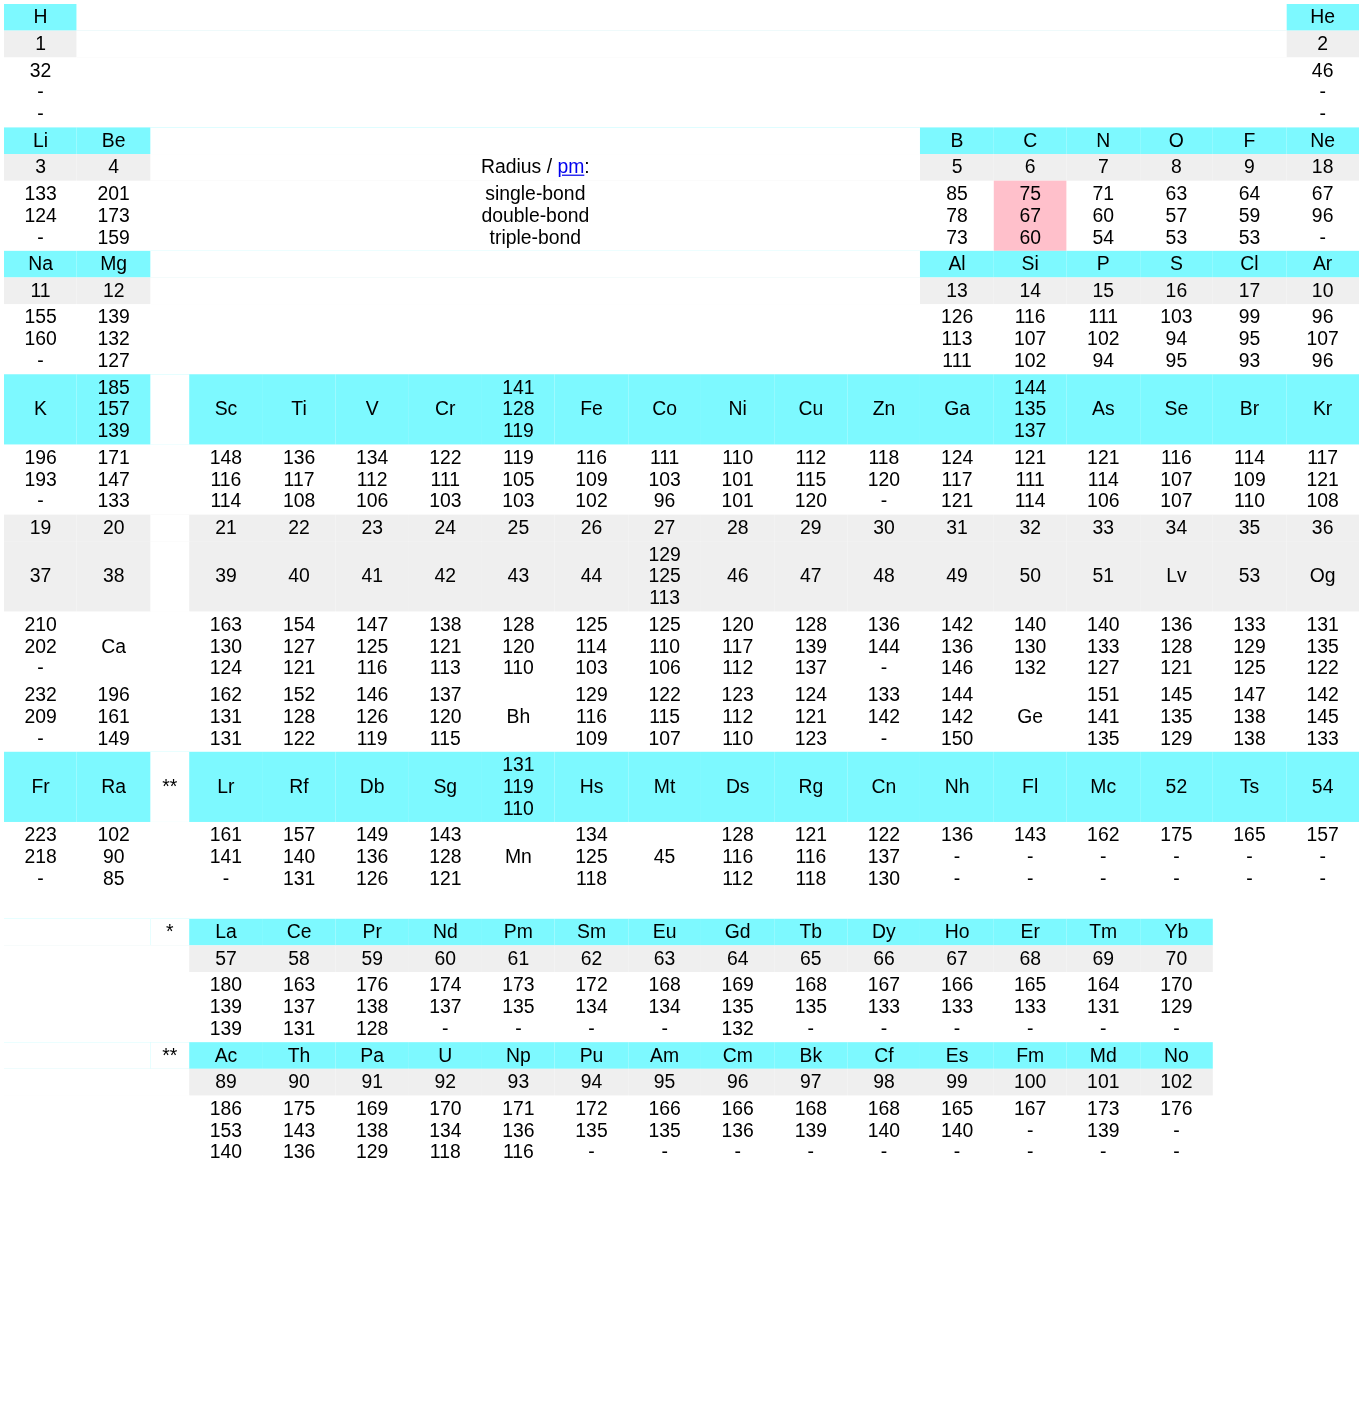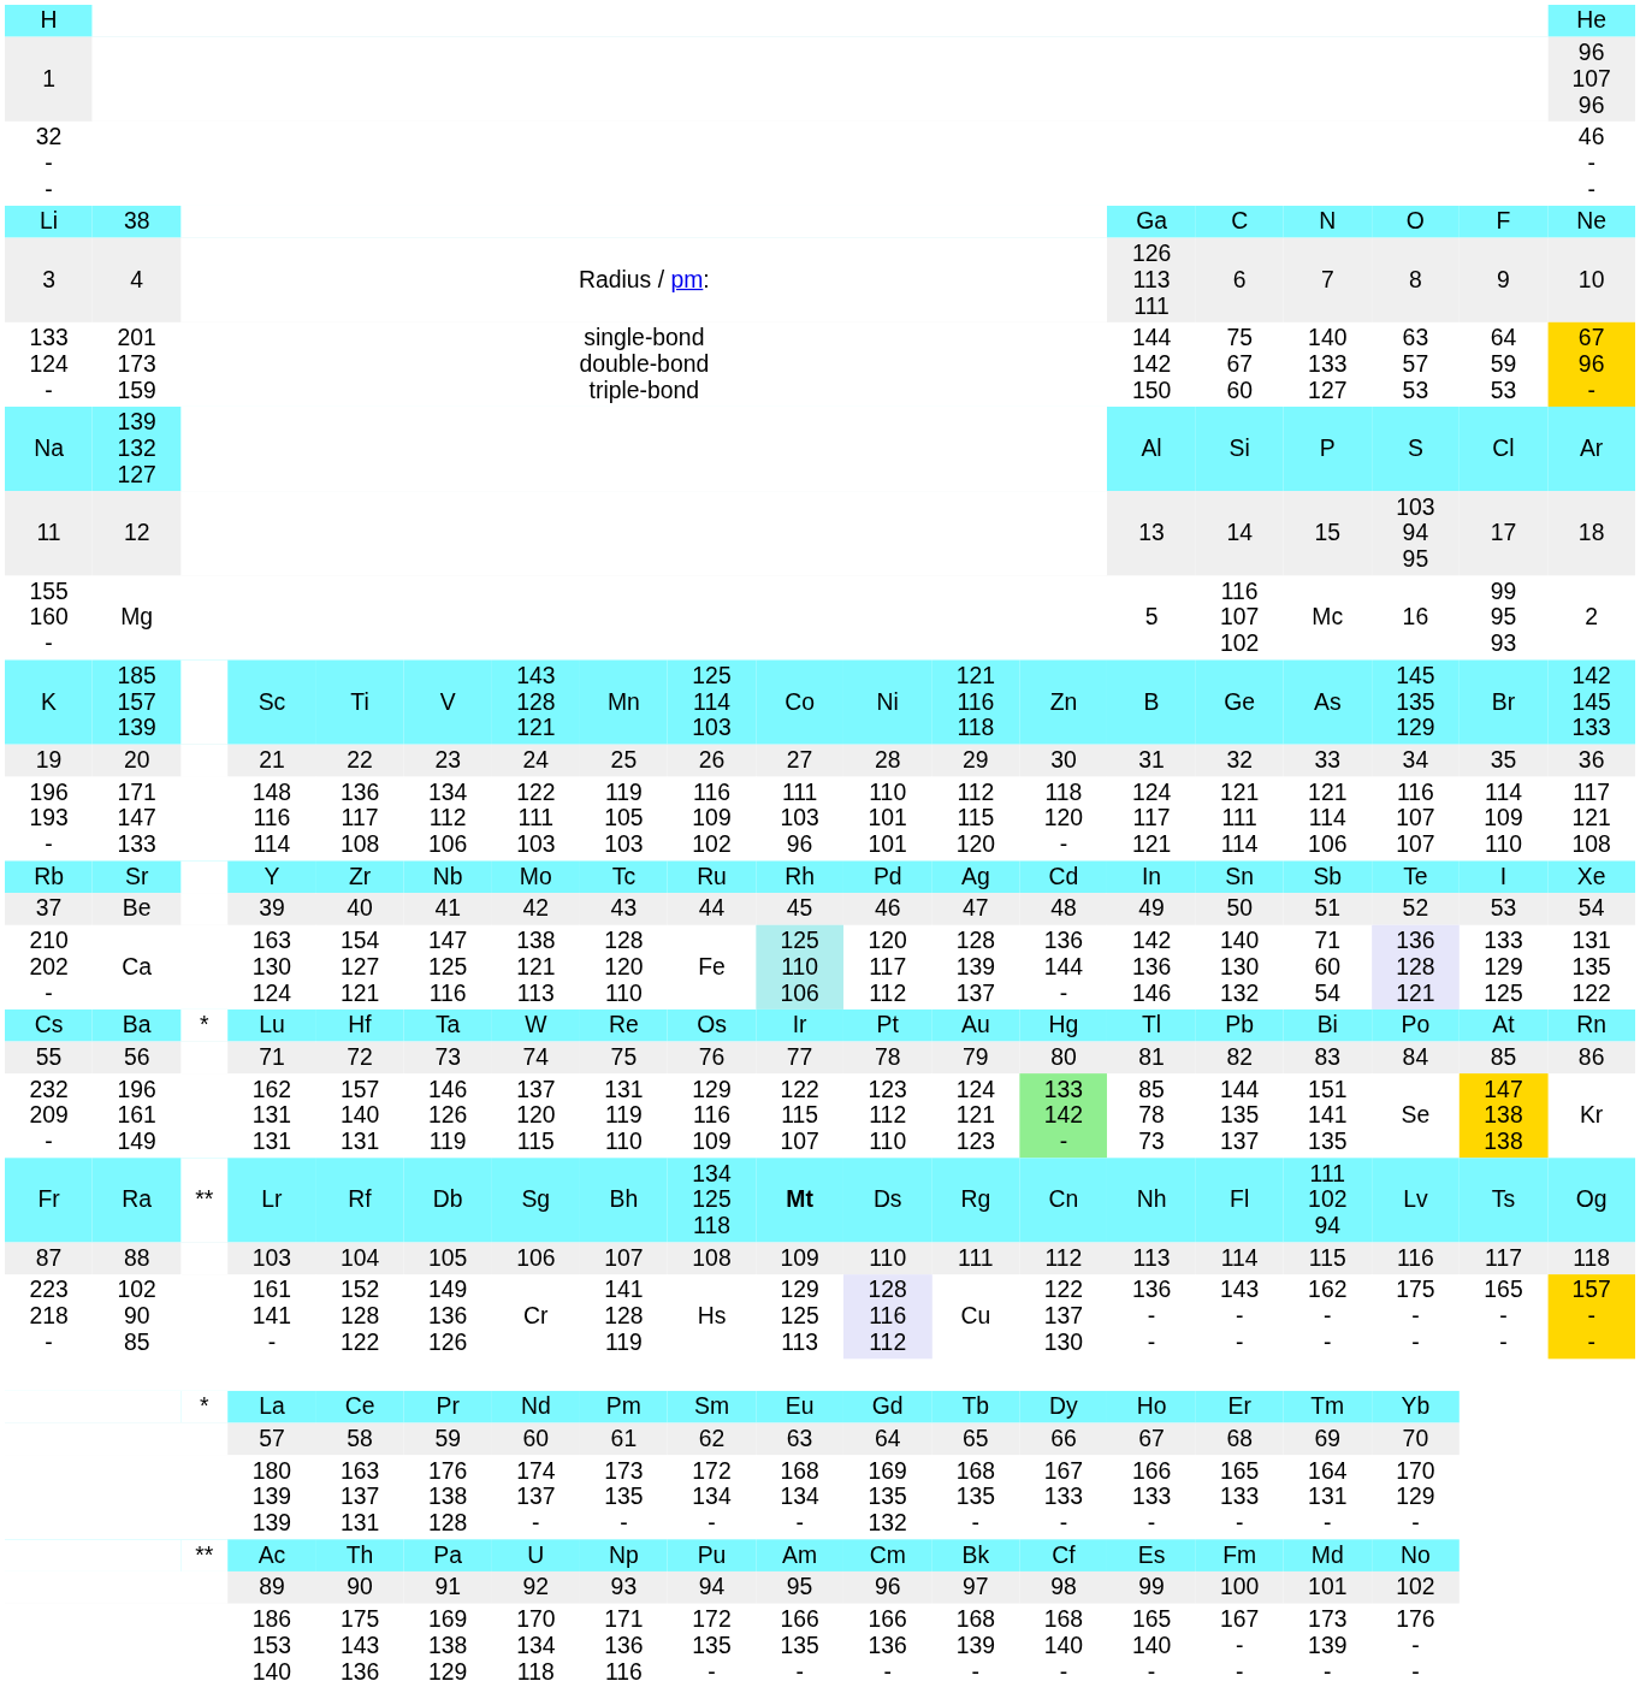1 | column 19: 2 -> 96 107 96
Li | column 2: Be -> 38
Li | column 14: B -> Ga
3 | column 14: 5 -> 126 113 111
3 | column 19: 18 -> 10
133 124 - | column 14: 85 78 73 -> 144 142 150
133 124 - | column 15: pink background -> no background
133 124 - | column 16: 71 60 54 -> 140 133 127
133 124 - | column 19: no background -> gold background
Na | column 2: Mg -> 139 132 127
11 | column 17: 16 -> 103 94 95
11 | column 19: 10 -> 18
155 160 - | column 2: 139 132 127 -> Mg
155 160 - | column 14: 126 113 111 -> 5
155 160 - | column 16: 111 102 94 -> Mc
155 160 - | column 17: 103 94 95 -> 16
155 160 - | column 19: 96 107 96 -> 2
K | column 7: Cr -> 143 128 121
K | column 8: 141 128 119 -> Mn
K | column 9: Fe -> 125 114 103
K | column 12: Cu -> 121 116 118
K | column 14: Ga -> B
K | column 15: 144 135 137 -> Ge
K | column 17: Se -> 145 135 129
K | column 19: Kr -> 142 145 133
rows swapped: 19 <-> 196 193 -
+ row: Rb | Sr | Y | Zr | Nb | Mo | Tc | Ru | Rh | Pd | Ag | Cd | In | Sn | Sb | Te | I | Xe
37 | column 2: 38 -> Be
37 | column 10: 129 125 113 -> 45
37 | column 17: Lv -> 52
37 | column 19: Og -> 54
210 202 - | column 9: 125 114 103 -> Fe
210 202 - | column 10: no background -> paleturquoise background
210 202 - | column 16: 140 133 127 -> 71 60 54
210 202 - | column 17: no background -> lavender background
+ row: Cs | Ba | * | Lu | Hf | Ta | W | Re | Os | Ir | Pt | Au | Hg | Tl | Pb | Bi | Po | At | Rn
+ row: 55 | 56 | 71 | 72 | 73 | 74 | 75 | 76 | 77 | 78 | 79 | 80 | 81 | 82 | 83 | 84 | 85 | 86
232 209 - | column 5: 152 128 122 -> 157 140 131
232 209 - | column 8: Bh -> 131 119 110
232 209 - | column 13: no background -> lightgreen background
232 209 - | column 14: 144 142 150 -> 85 78 73
232 209 - | column 15: Ge -> 144 135 137
232 209 - | column 17: 145 135 129 -> Se
232 209 - | column 18: no background -> gold background
232 209 - | column 19: 142 145 133 -> Kr
Fr | column 8: 131 119 110 -> Bh
Fr | column 9: Hs -> 134 125 118
Fr | column 10: normal -> bold
Fr | column 16: Mc -> 111 102 94
Fr | column 17: 52 -> Lv
Fr | column 19: 54 -> Og
+ row: 87 | 88 | 103 | 104 | 105 | 106 | 107 | 108 | 109 | 110 | 111 | 112 | 113 | 114 | 115 | 116 | 117 | 118
223 218 - | column 5: 157 140 131 -> 152 128 122
223 218 - | column 7: 143 128 121 -> Cr
223 218 - | column 8: Mn -> 141 128 119
223 218 - | column 9: 134 125 118 -> Hs
223 218 - | column 10: 45 -> 129 125 113
223 218 - | column 11: no background -> lavender background
223 218 - | column 12: 121 116 118 -> Cu
223 218 - | column 19: no background -> gold background
